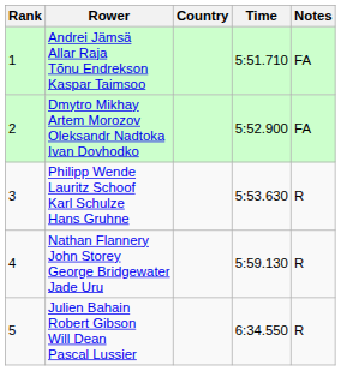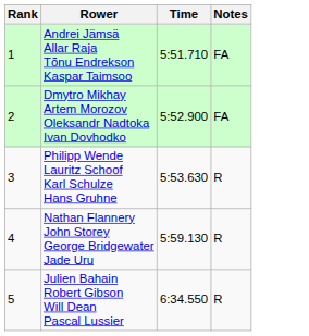- column: Country
